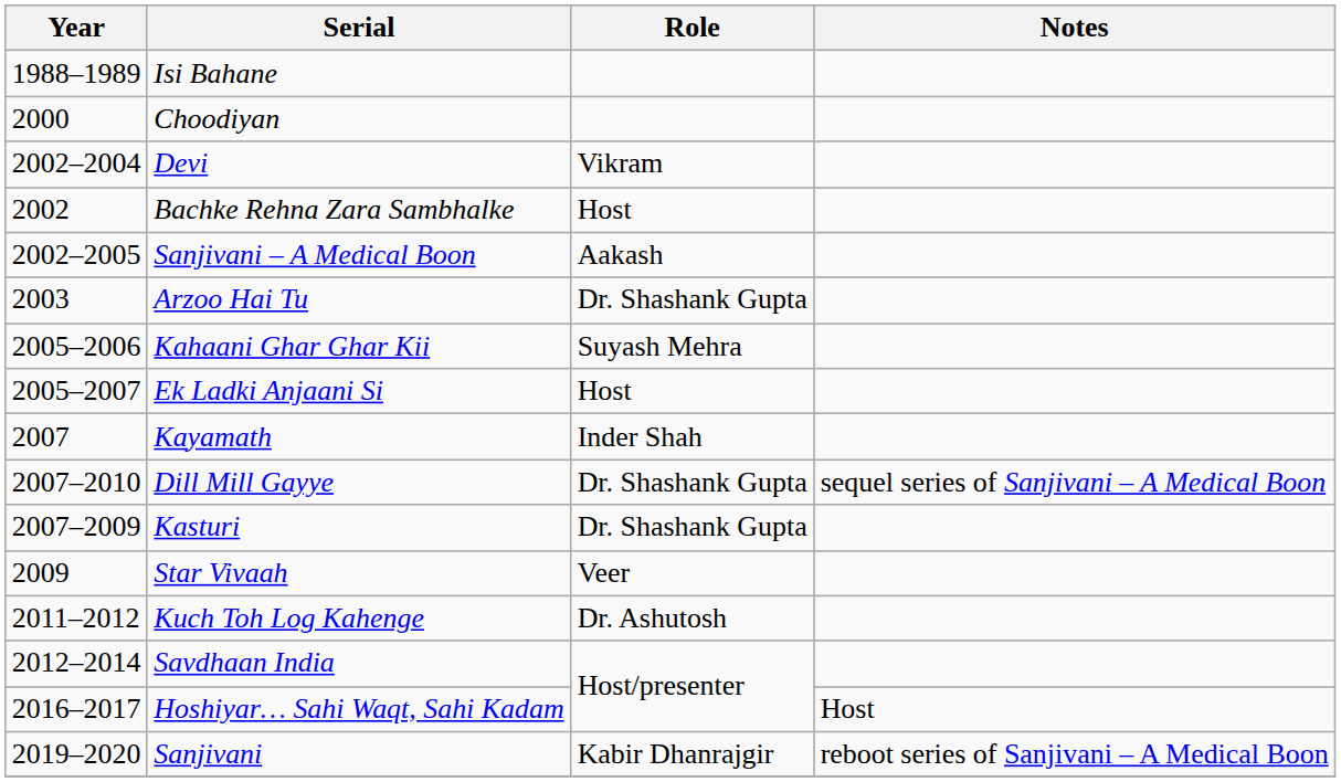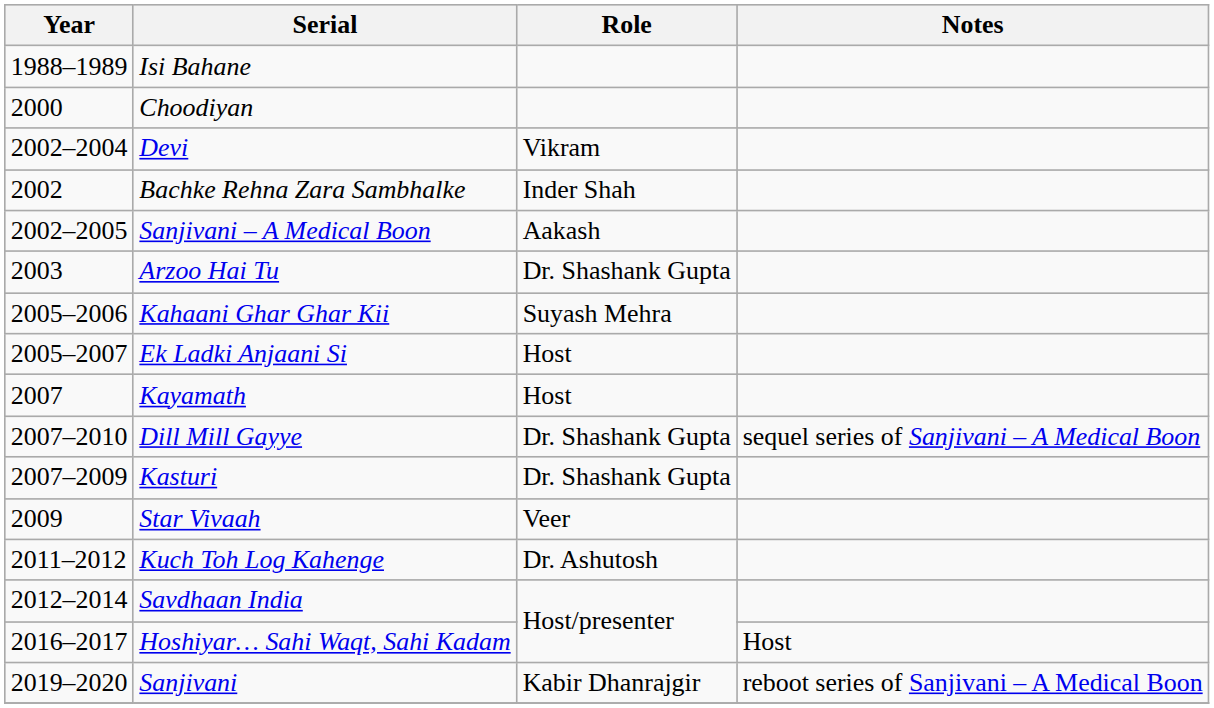Bachke Rehna Zara Sambhalke | Role: Host -> Inder Shah
Kayamath | Role: Inder Shah -> Host
